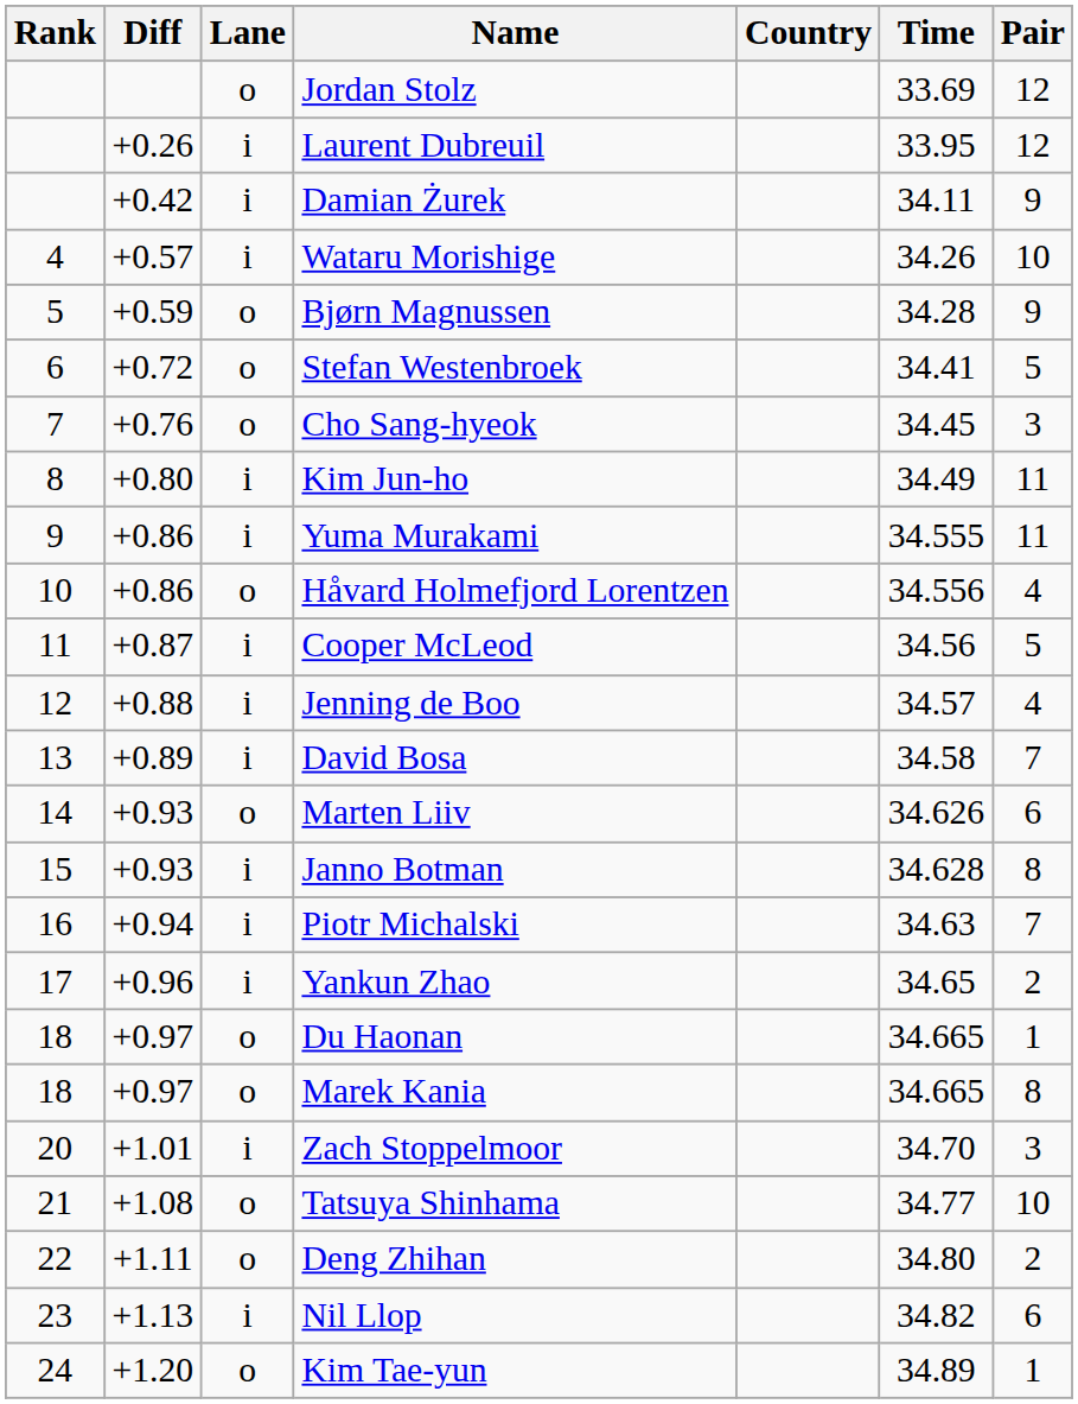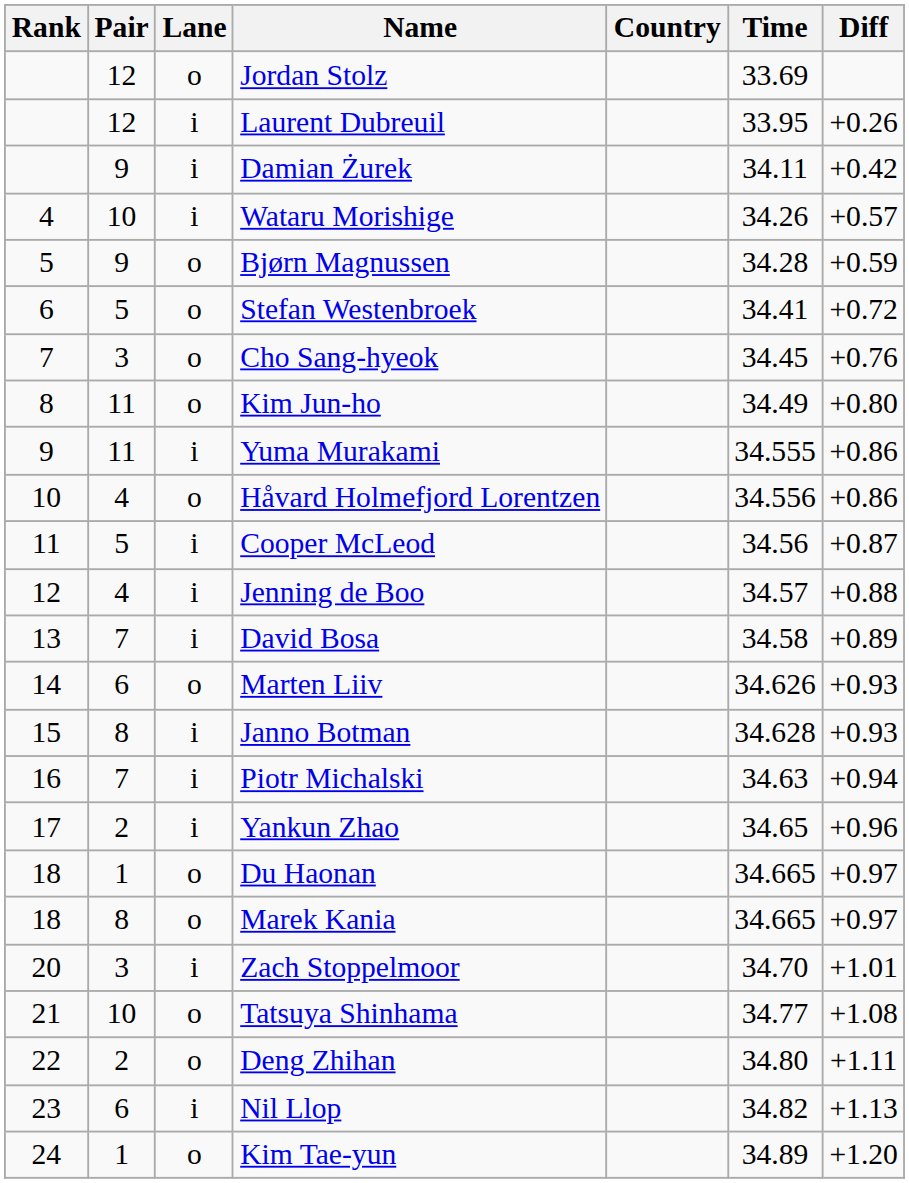columns swapped: Pair <-> Diff
Kim Jun-ho | Lane: i -> o
